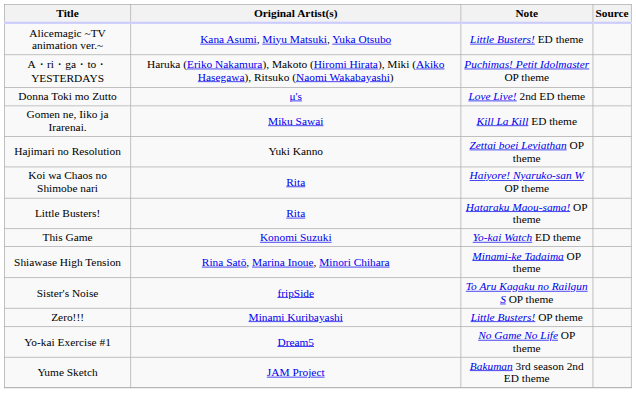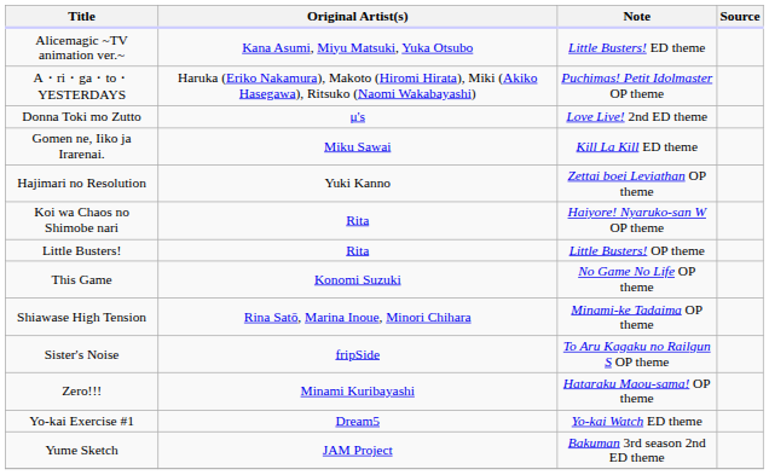Little Busters! | Note: Hataraku Maou-sama! OP theme -> Little Busters! OP theme
This Game | Note: Yo-kai Watch ED theme -> No Game No Life OP theme
Zero!!! | Note: Little Busters! OP theme -> Hataraku Maou-sama! OP theme
Yo-kai Exercise #1 | Note: No Game No Life OP theme -> Yo-kai Watch ED theme
